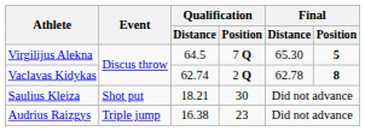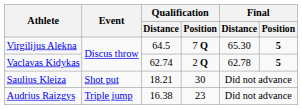Vaclavas Kidykas | Final / Position: 8 -> 5
